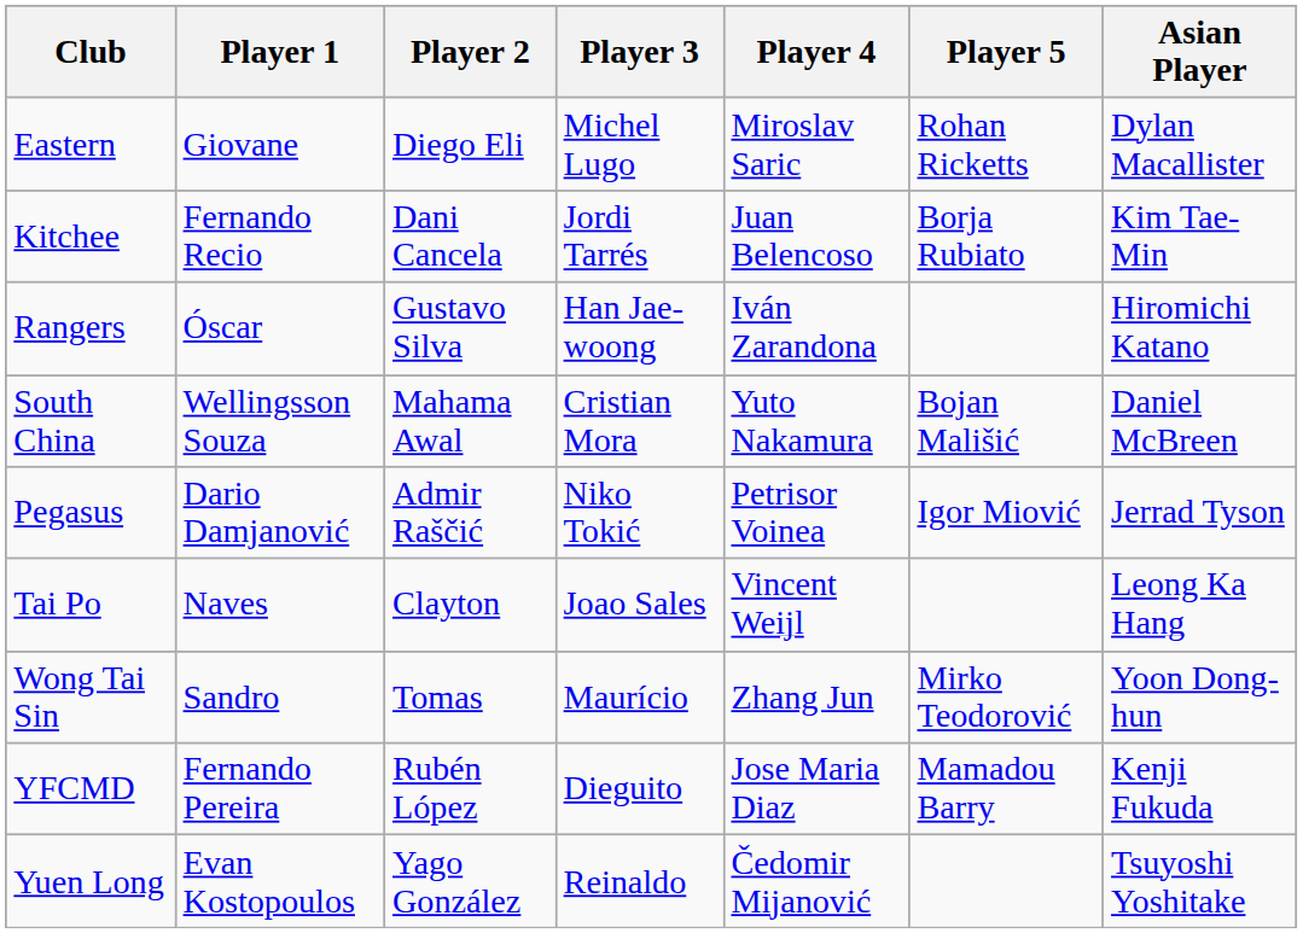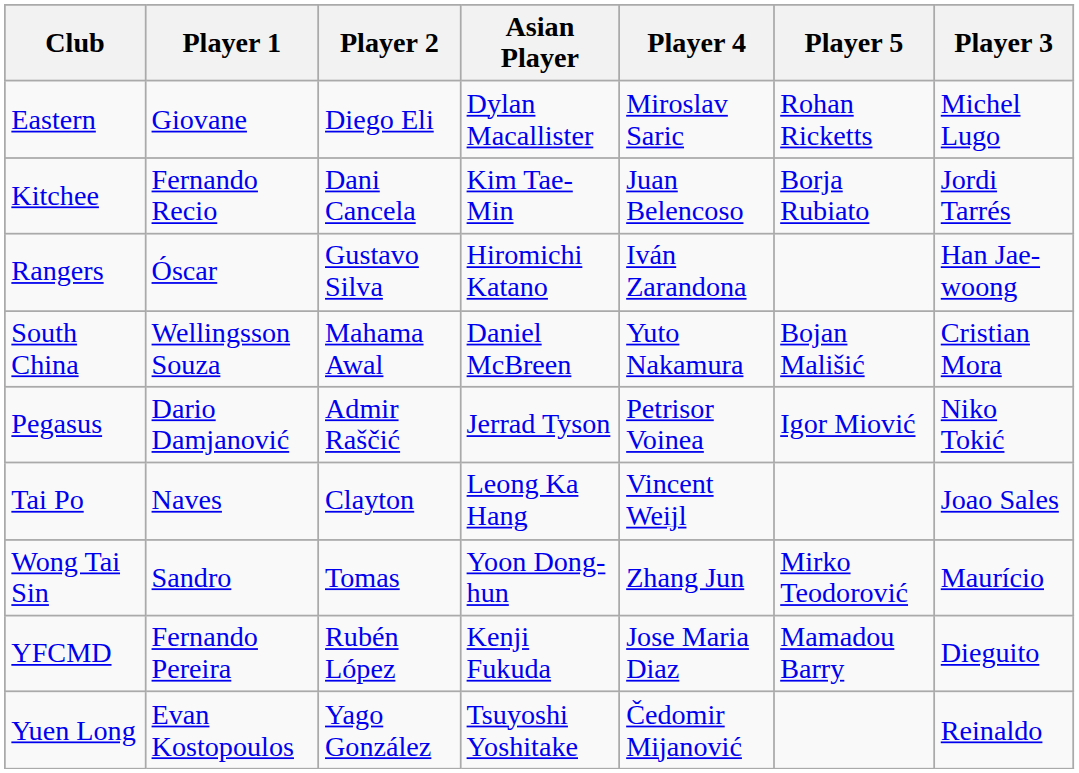columns swapped: Player 3 <-> Asian Player
